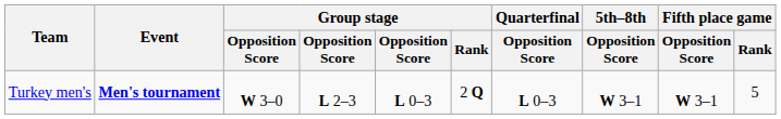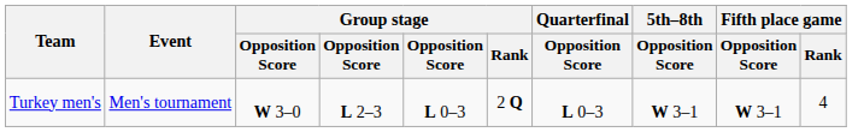Turkey men's | Event: bold -> normal
Turkey men's | Fifth place game / Rank: 5 -> 4
